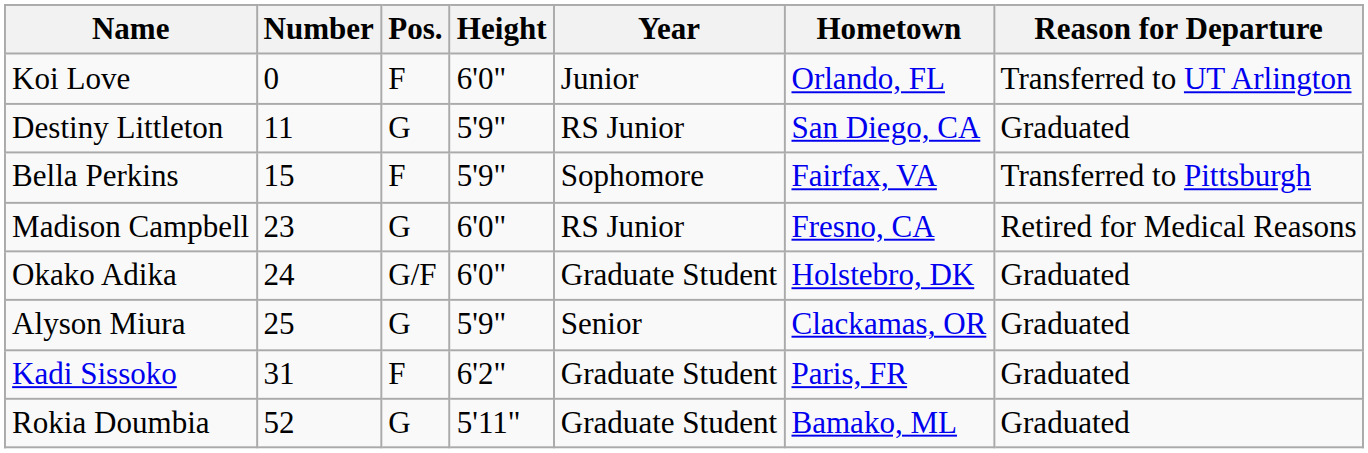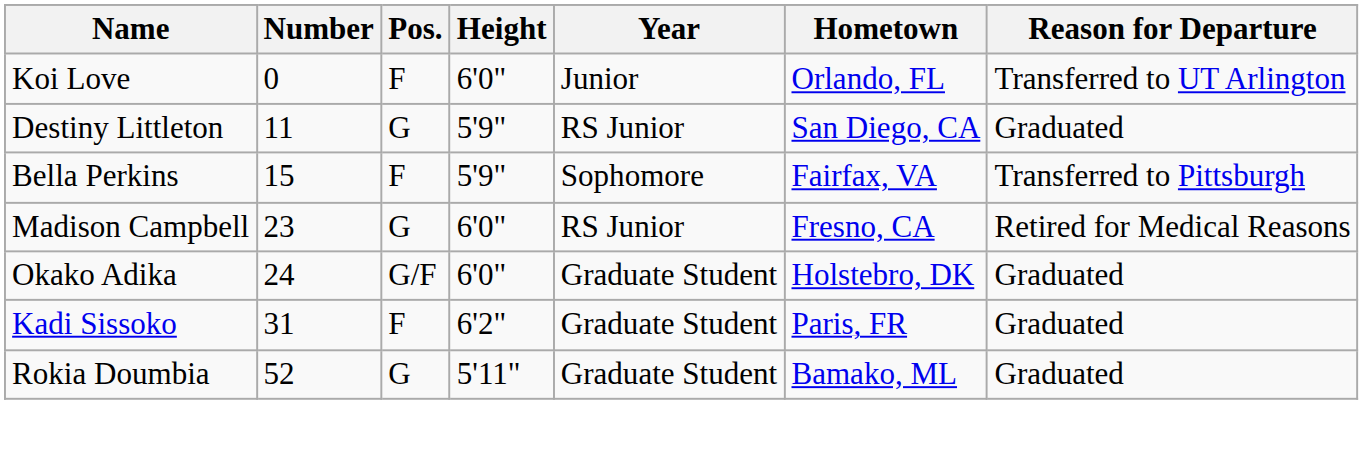- row: Alyson Miura | 25 | G | 5'9" | Senior | Clackamas, OR | Graduated
